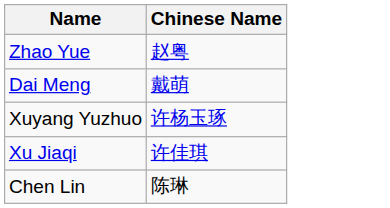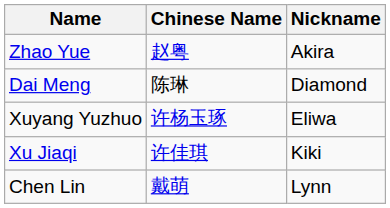+ column: Nickname | Akira | Diamond | Eliwa | Kiki | Lynn
Dai Meng | Chinese Name: 戴萌 -> 陈琳
Chen Lin | Chinese Name: 陈琳 -> 戴萌
